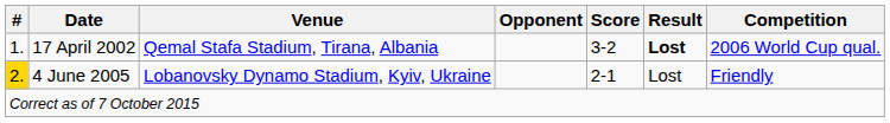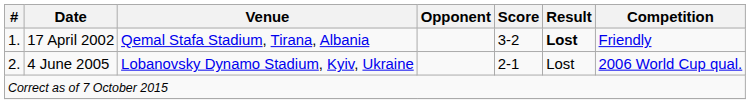17 April 2002 | Competition: 2006 World Cup qual. -> Friendly
4 June 2005 | #: gold background -> no background
4 June 2005 | Competition: Friendly -> 2006 World Cup qual.
